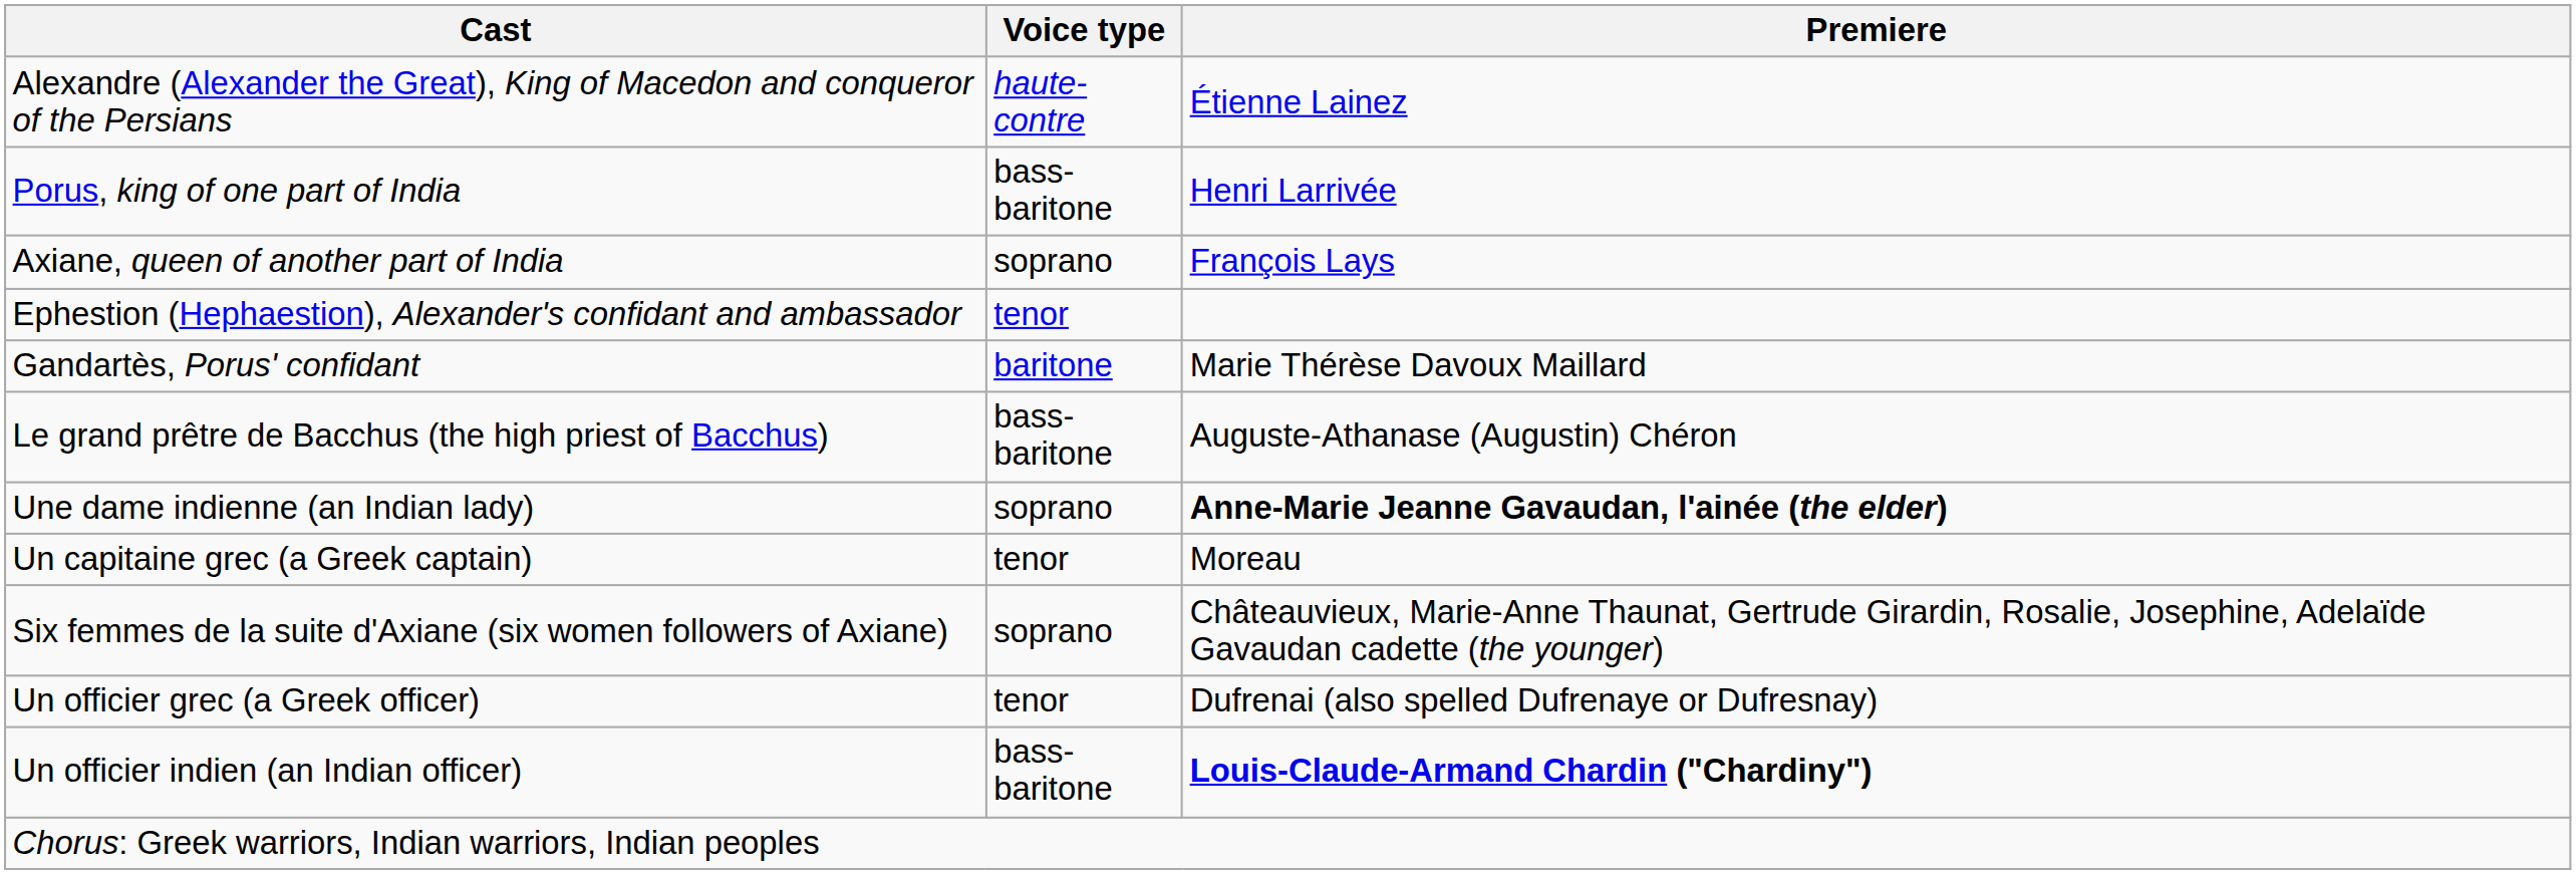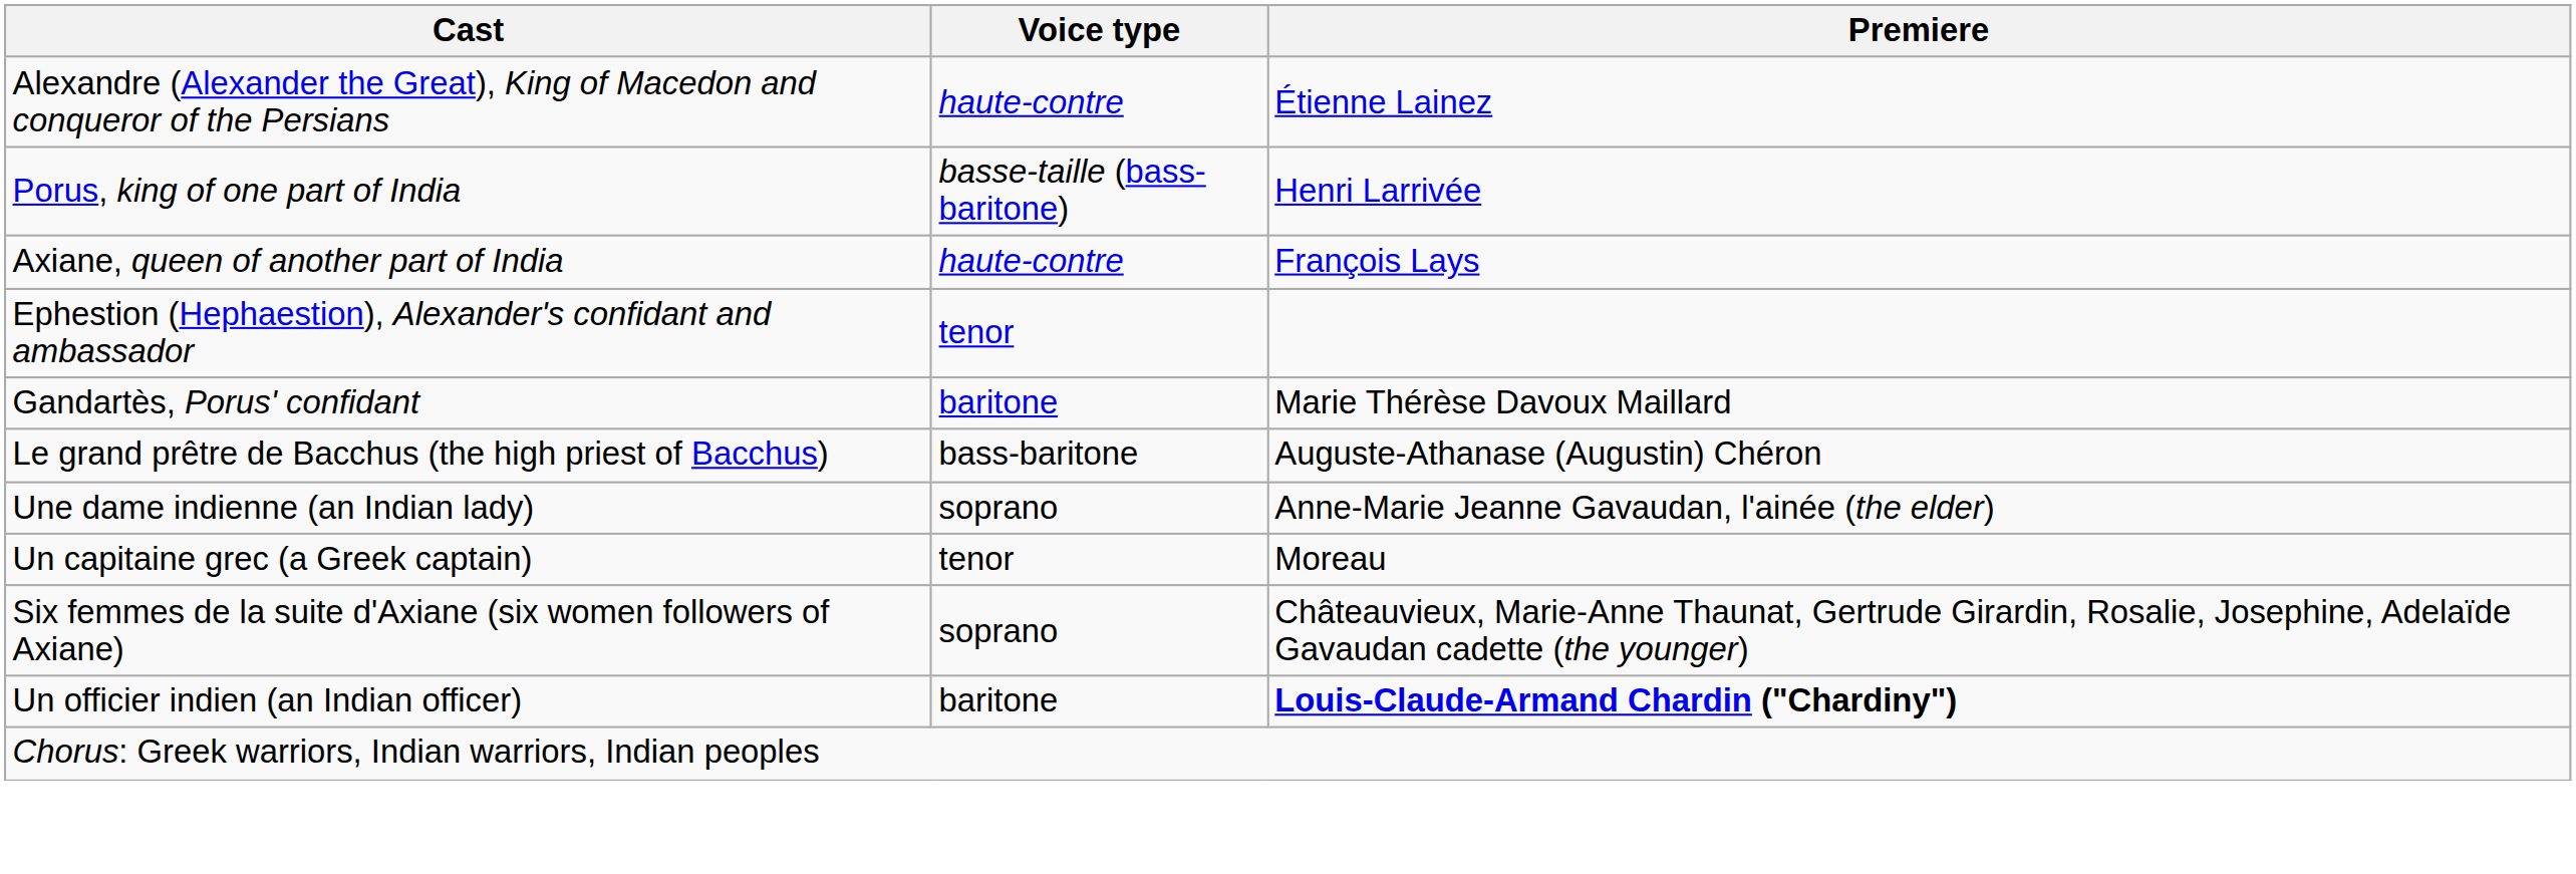Porus, king of one part of India | Voice type: bass-baritone -> basse-taille (bass-baritone)
Axiane, queen of another part of India | Voice type: soprano -> haute-contre
Une dame indienne (an Indian lady) | Premiere: bold -> normal
- row: Un officier grec (a Greek officer) | tenor | Dufrenai (also spelled Dufrenaye or Dufresnay)
Un officier indien (an Indian officer) | Voice type: bass-baritone -> baritone
